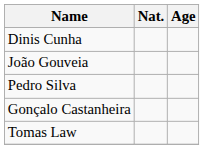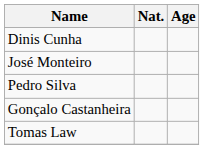+ row: José Monteiro
- row: João Gouveia
